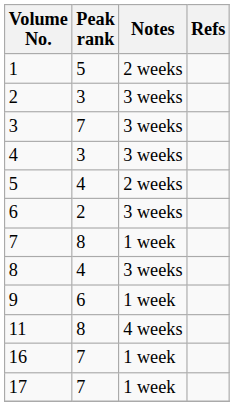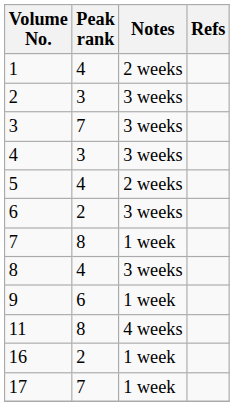1 | Peak rank: 5 -> 4
16 | Peak rank: 7 -> 2
